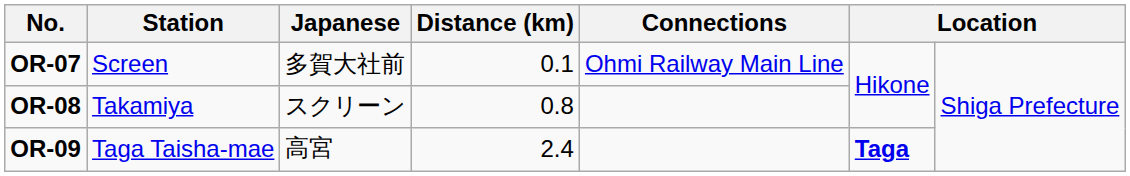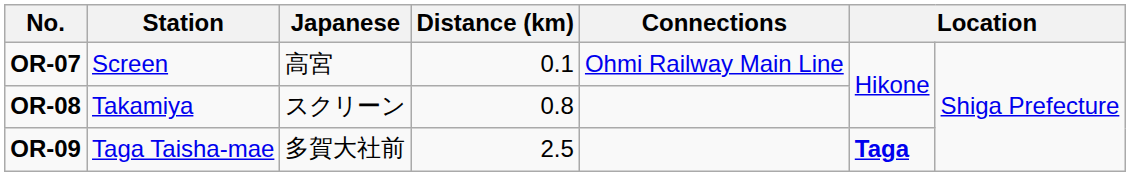OR-07 | Japanese: 多賀大社前 -> 高宮
OR-09 | Japanese: 高宮 -> 多賀大社前
OR-09 | Distance (km): 2.4 -> 2.5
